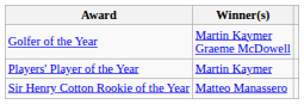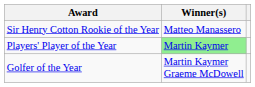rows swapped: Golfer of the Year <-> Sir Henry Cotton Rookie of the Year
Players' Player of the Year | Winner(s): no background -> lightgreen background
